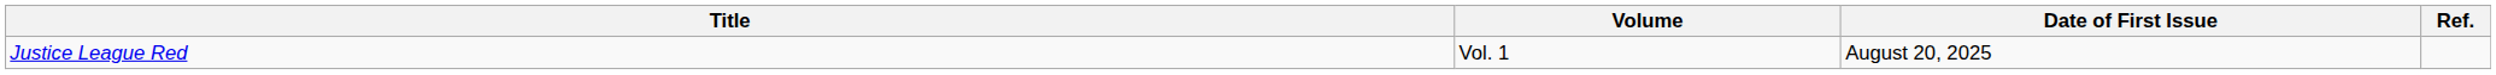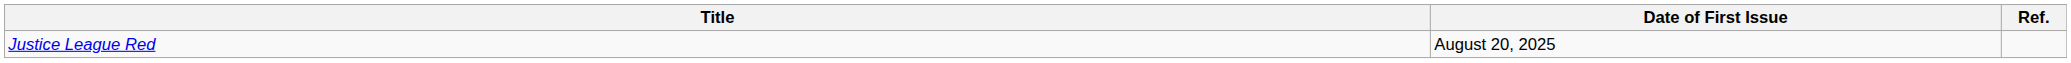- column: Volume | Vol. 1
